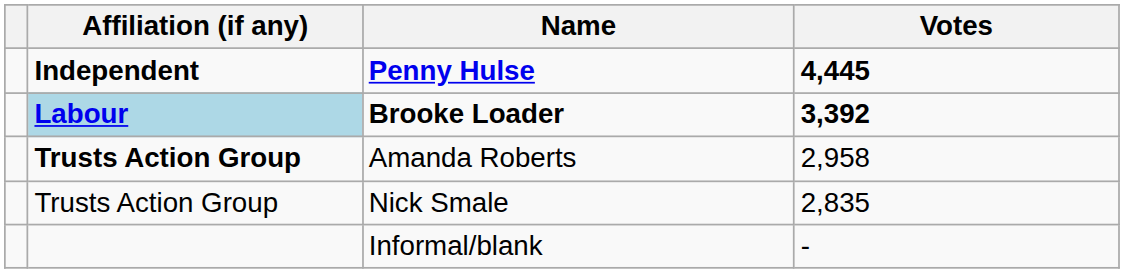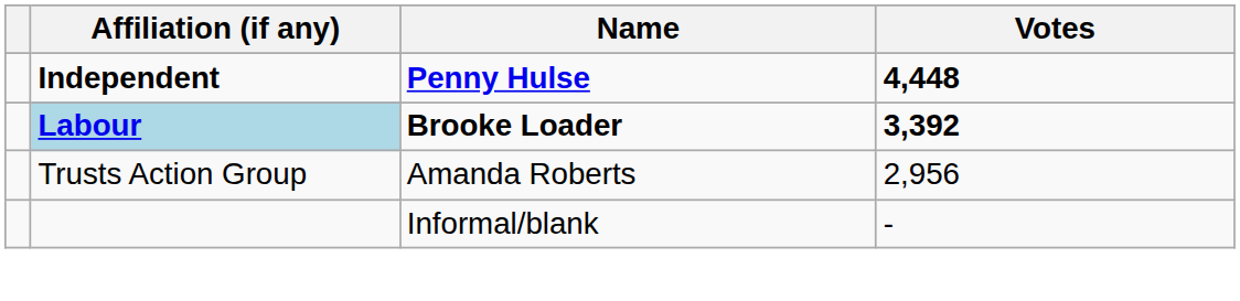Penny Hulse | Votes: 4,445 -> 4,448
Amanda Roberts | Affiliation (if any): bold -> normal
Amanda Roberts | Votes: 2,958 -> 2,956
- row: Trusts Action Group | Nick Smale | 2,835
